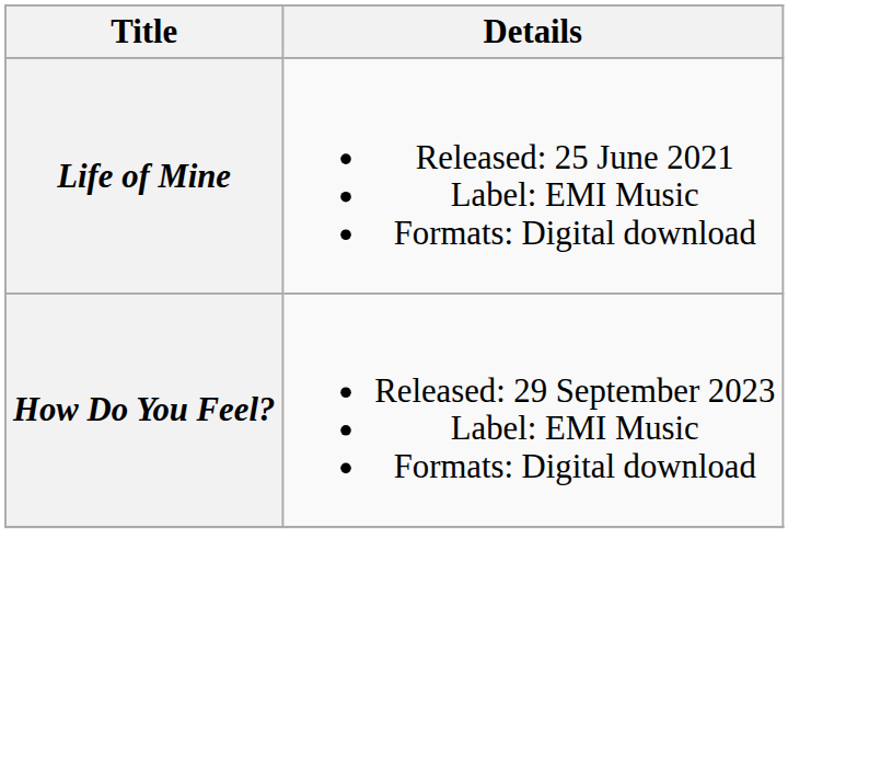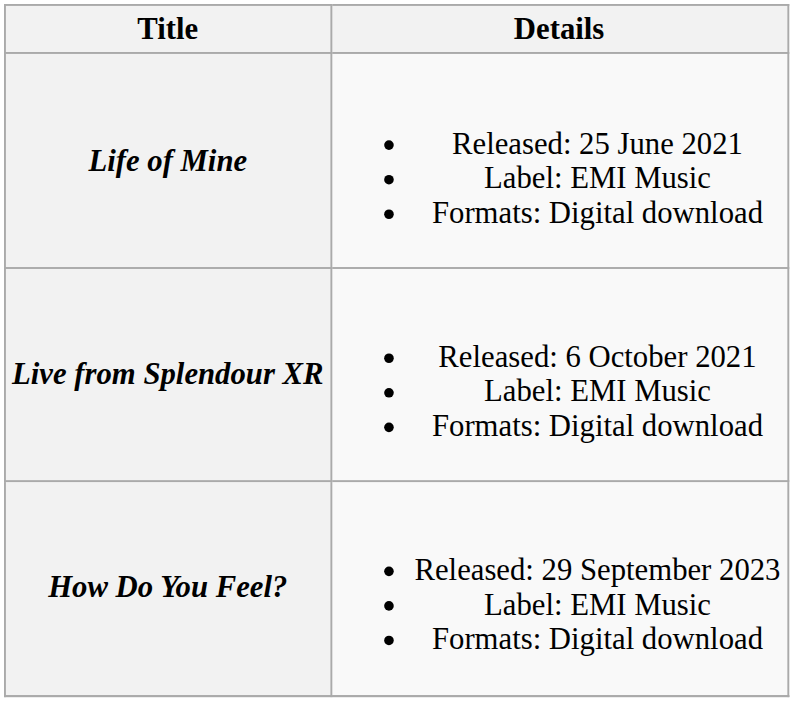+ row: Live from Splendour XR | Released: 6 October 2021 Label: EMI Music Formats: Digital download
